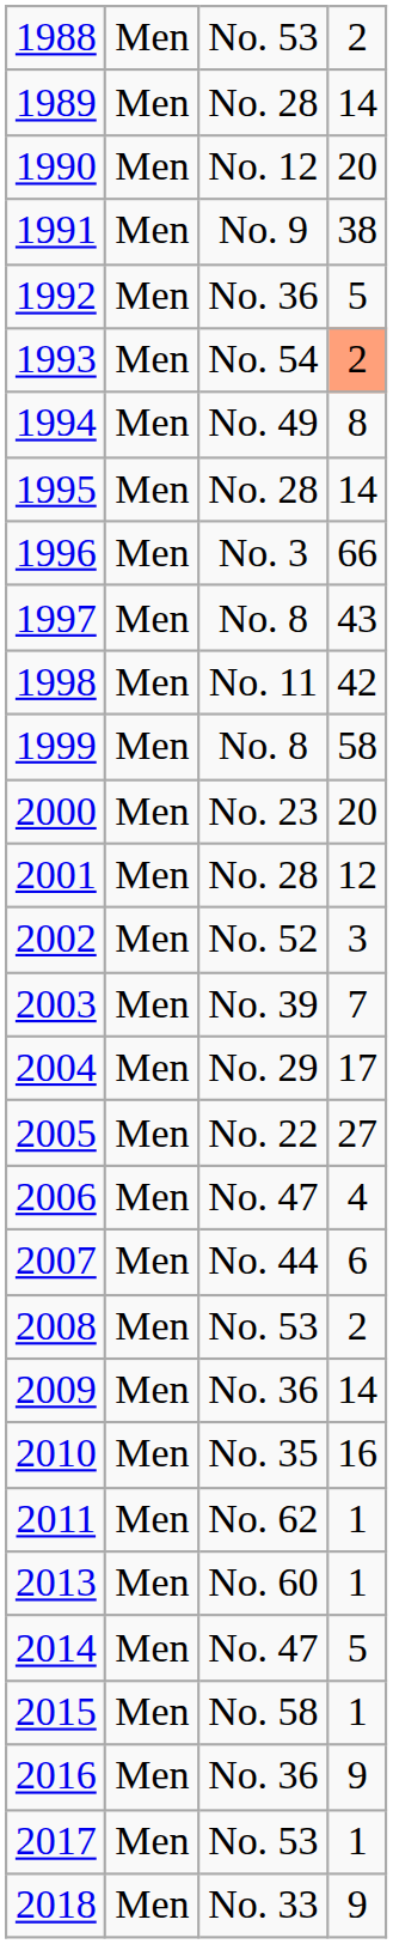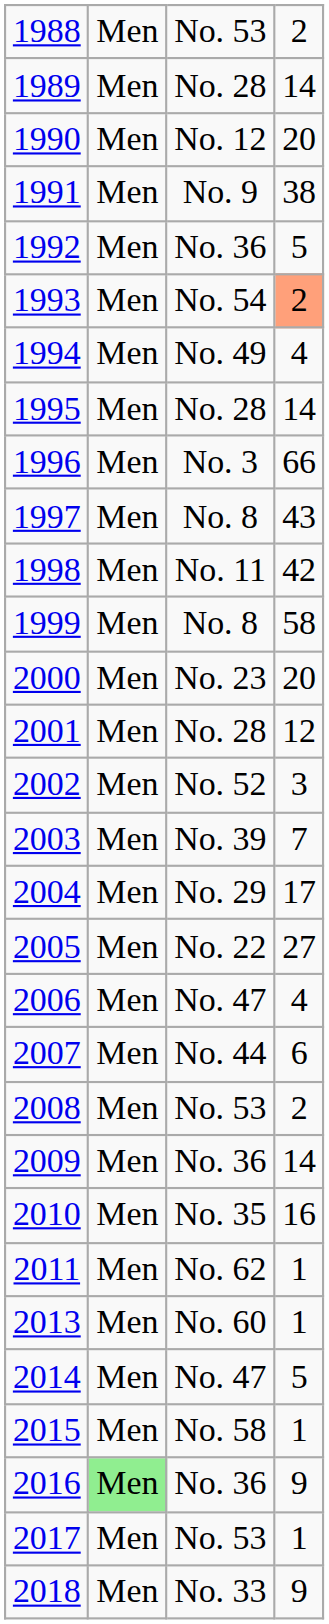1994 | column 4: 8 -> 4
2016 | column 2: no background -> lightgreen background
